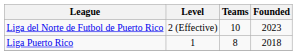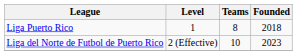rows swapped: Liga Puerto Rico <-> Liga del Norte de Futbol de Puerto Rico
